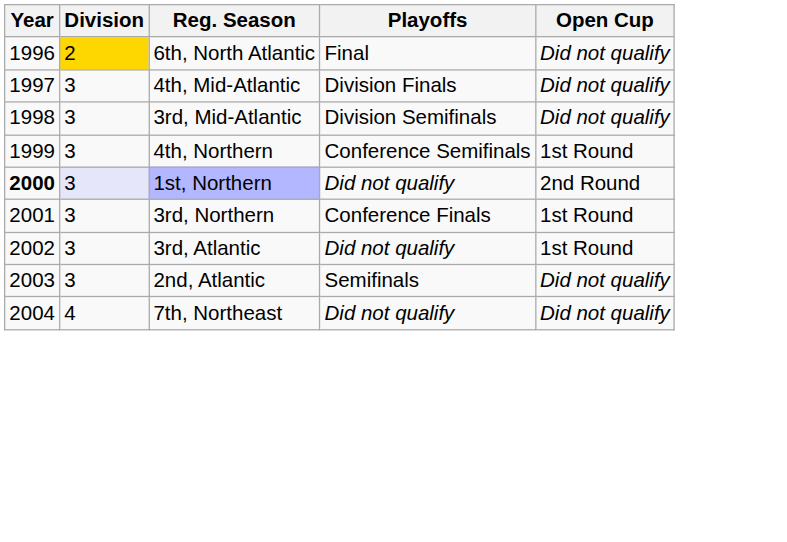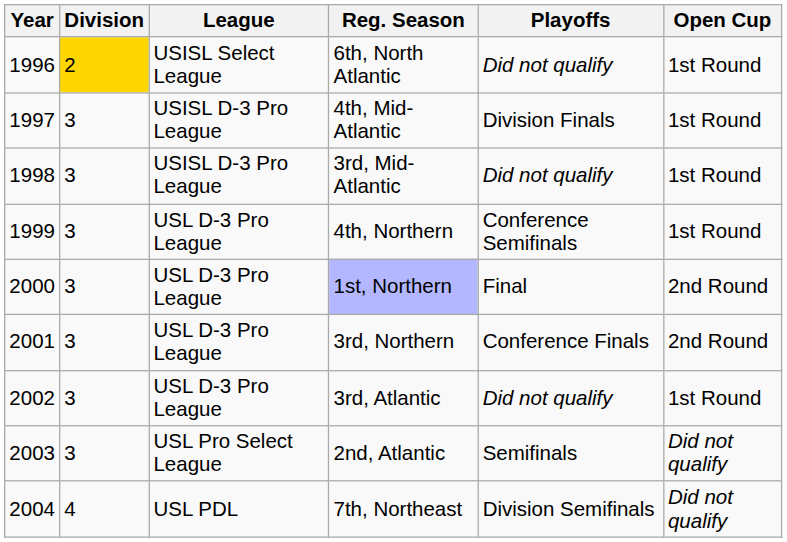+ column: League | USISL Select League | USISL D-3 Pro League | USISL D-3 Pro League | USL D-3 Pro League | USL D-3 Pro League | USL D-3 Pro League | USL D-3 Pro League | USL Pro Select League | USL PDL
6th, North Atlantic | Playoffs: Final -> Did not qualify
6th, North Atlantic | Open Cup: Did not qualify -> 1st Round
4th, Mid-Atlantic | Open Cup: Did not qualify -> 1st Round
3rd, Mid-Atlantic | Playoffs: Division Semifinals -> Did not qualify
3rd, Mid-Atlantic | Open Cup: Did not qualify -> 1st Round
1st, Northern | Year: bold -> normal
1st, Northern | Division: lavender background -> no background
1st, Northern | Playoffs: Did not qualify -> Final
3rd, Northern | Open Cup: 1st Round -> 2nd Round
7th, Northeast | Playoffs: Did not qualify -> Division Semifinals
